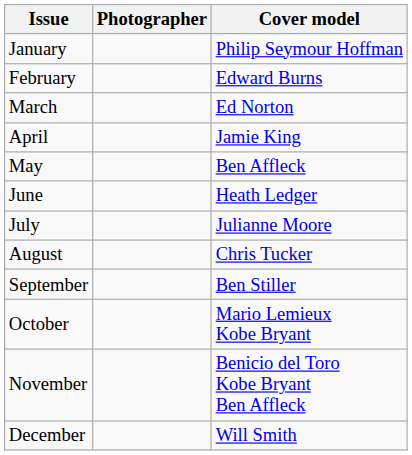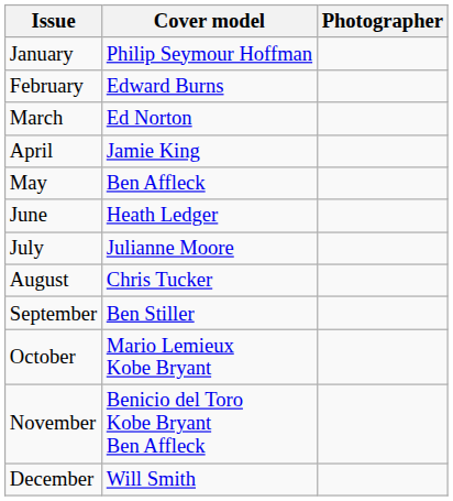columns swapped: Cover model <-> Photographer
